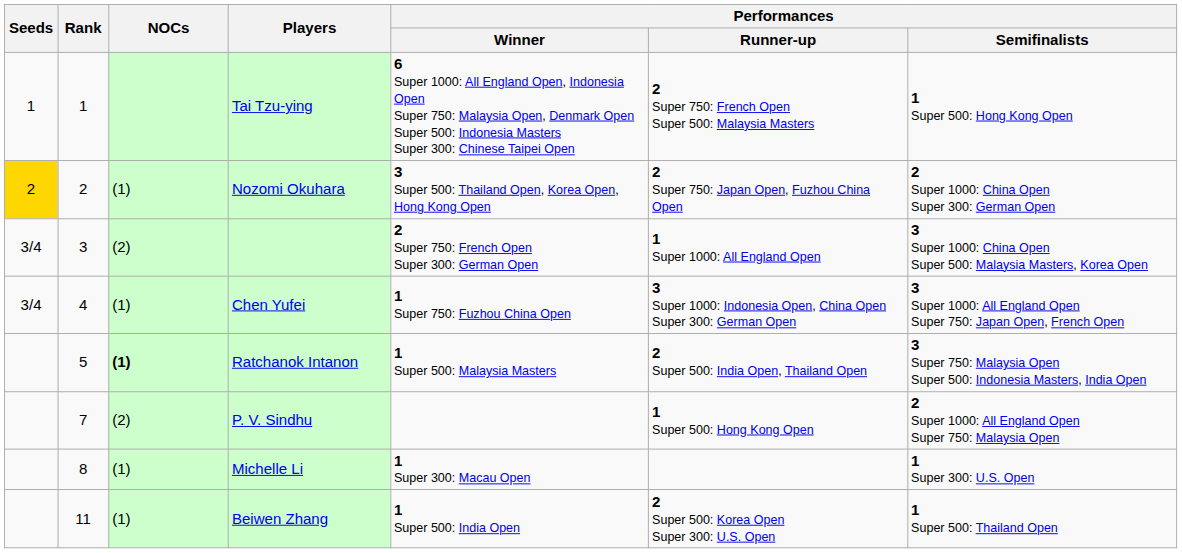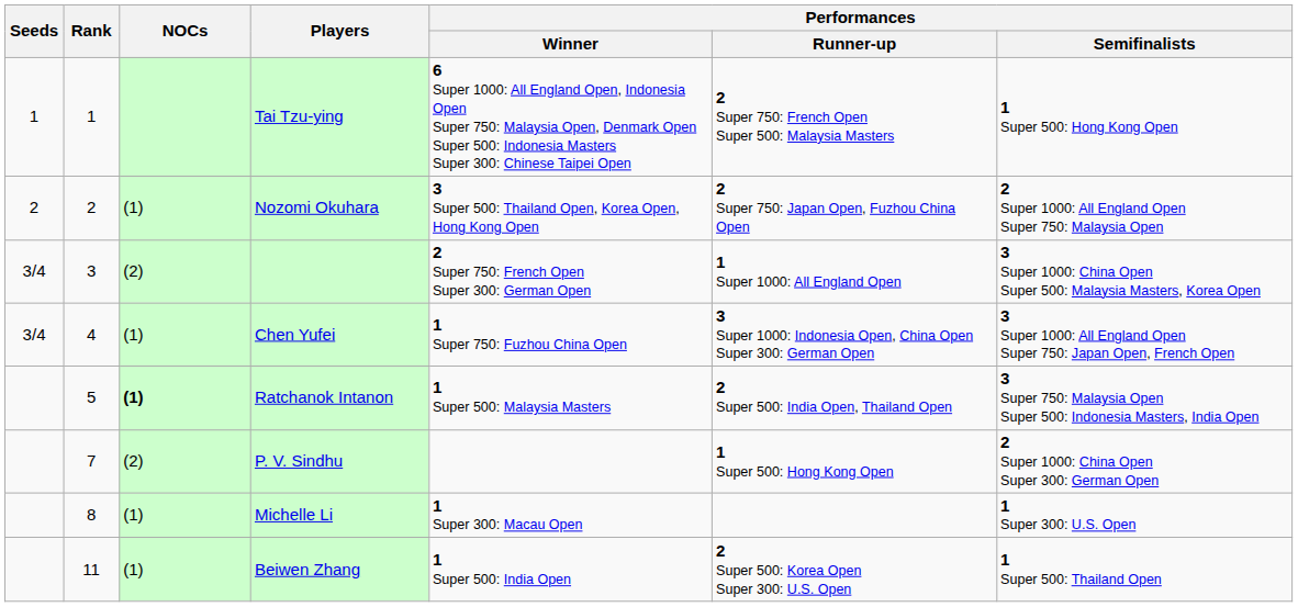Nozomi Okuhara | Seeds: gold background -> no background
Nozomi Okuhara | Performances / Semifinalists: 2 Super 1000: China Open Super 300: German Open -> 2 Super 1000: All England Open Super 750: Malaysia Open
P. V. Sindhu | Performances / Semifinalists: 2 Super 1000: All England Open Super 750: Malaysia Open -> 2 Super 1000: China Open Super 300: German Open
